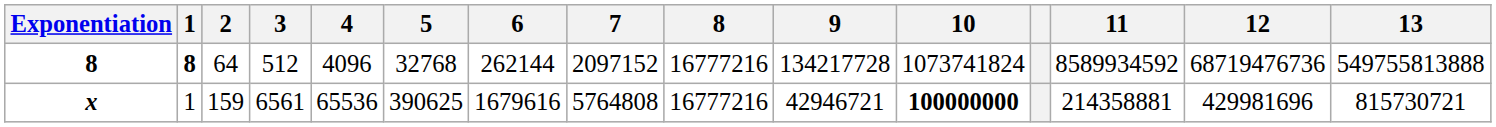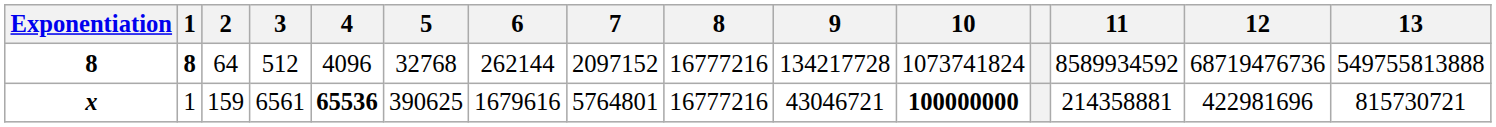x | 4: normal -> bold
x | 7: 5764808 -> 5764801
x | 9: 42946721 -> 43046721
x | 12: 429981696 -> 422981696
